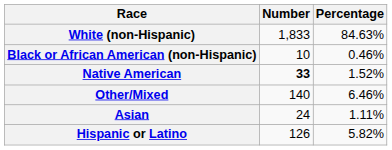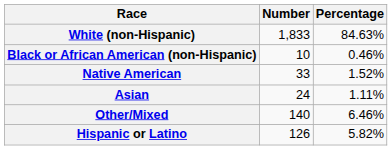Native American | Number: bold -> normal
rows swapped: Asian <-> Other/Mixed
